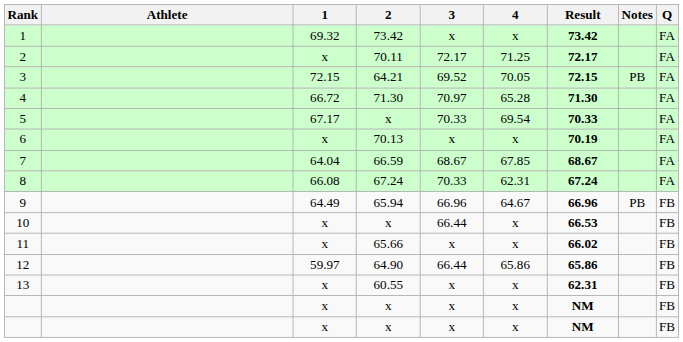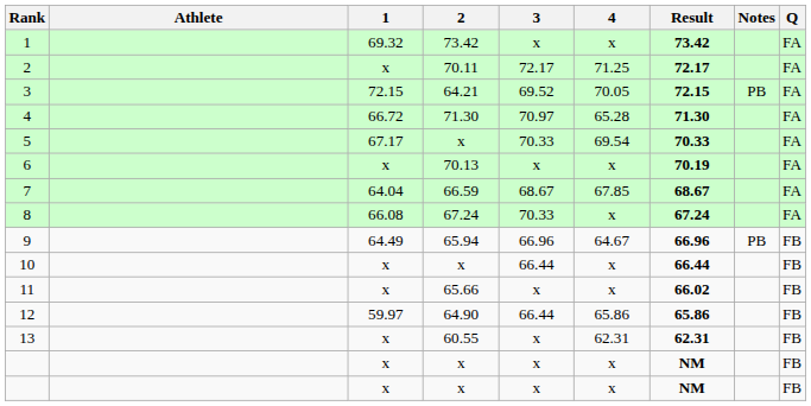8 | 4: 62.31 -> x
10 | Result: 66.53 -> 66.44
13 | 4: x -> 62.31
